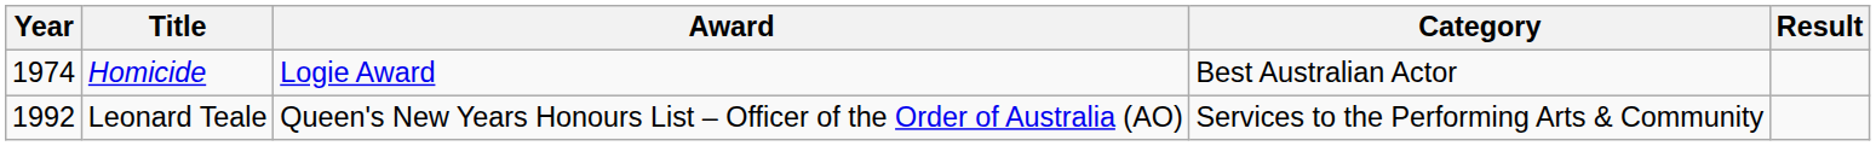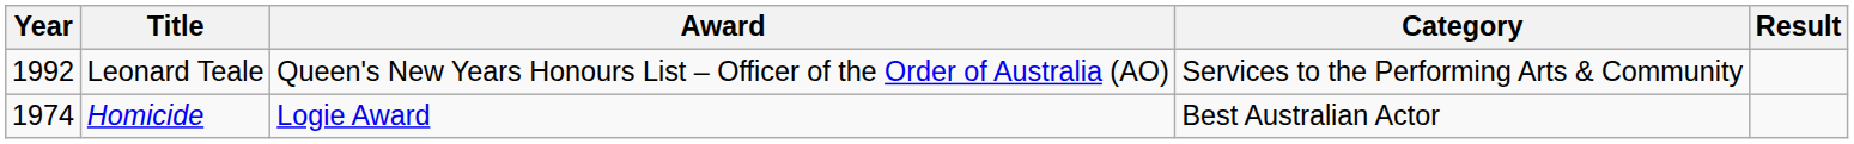rows swapped: Homicide <-> Leonard Teale
